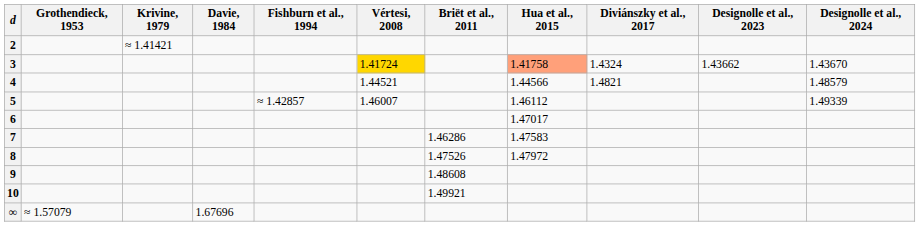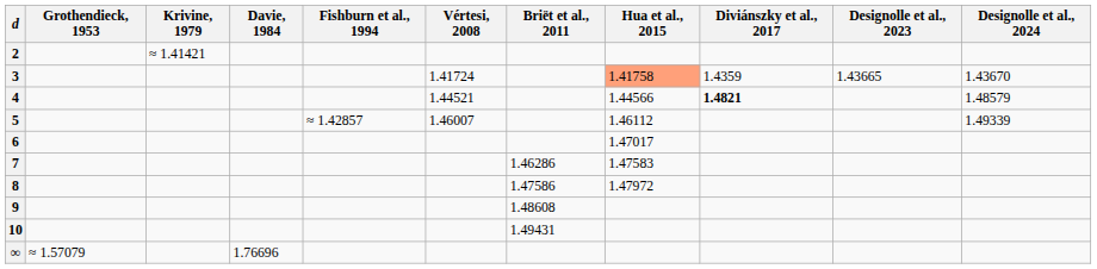3 | Vértesi, 2008: gold background -> no background
3 | Diviánszky et al., 2017: 1.4324 -> 1.4359
3 | Designolle et al., 2023: 1.43662 -> 1.43665
4 | Diviánszky et al., 2017: normal -> bold
8 | Briët et al., 2011: 1.47526 -> 1.47586
10 | Briët et al., 2011: 1.49921 -> 1.49431
∞ | Davie, 1984: 1.67696 -> 1.76696
